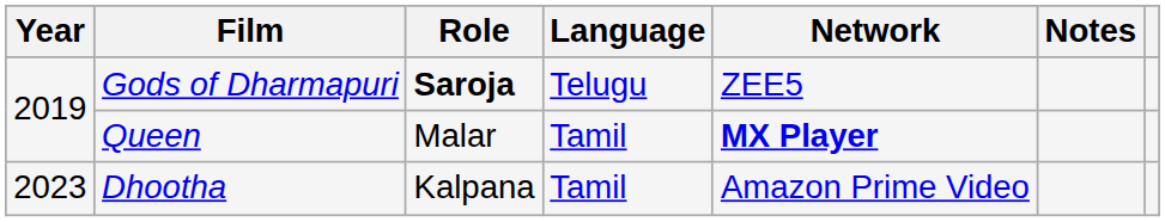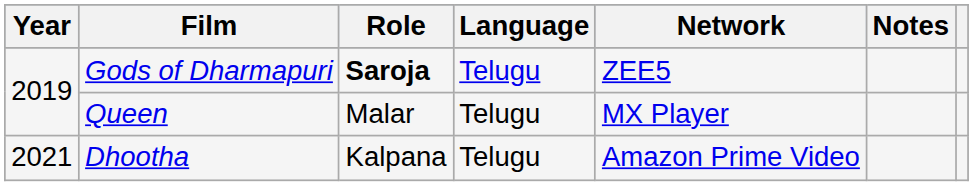Queen | Language: Tamil -> Telugu
Queen | Network: bold -> normal
Dhootha | Year: 2023 -> 2021
Dhootha | Language: Tamil -> Telugu
